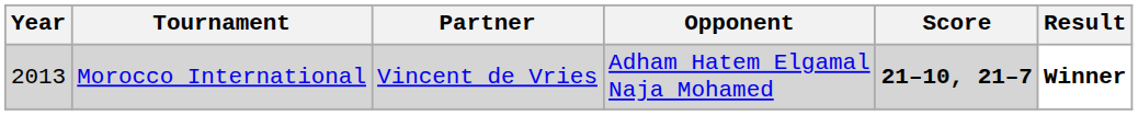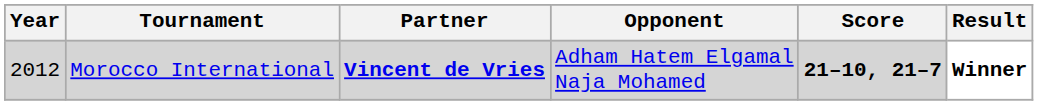Morocco International | Year: 2013 -> 2012
Morocco International | Partner: normal -> bold
